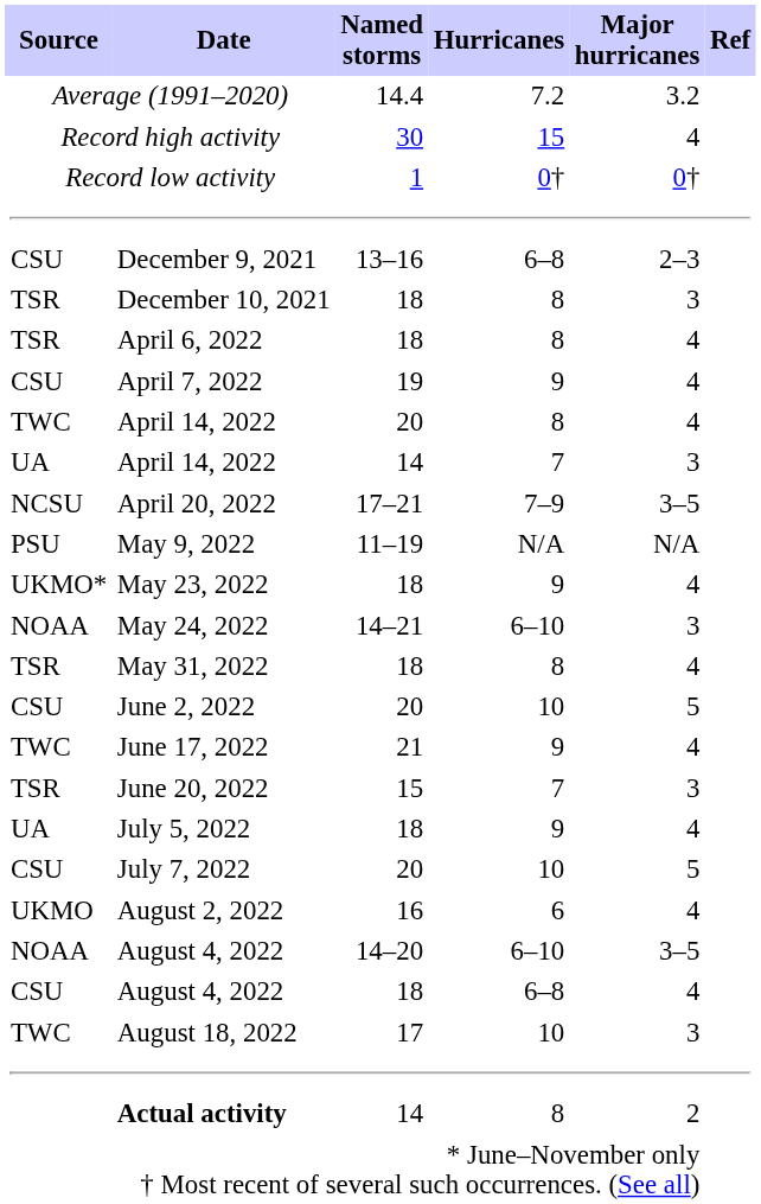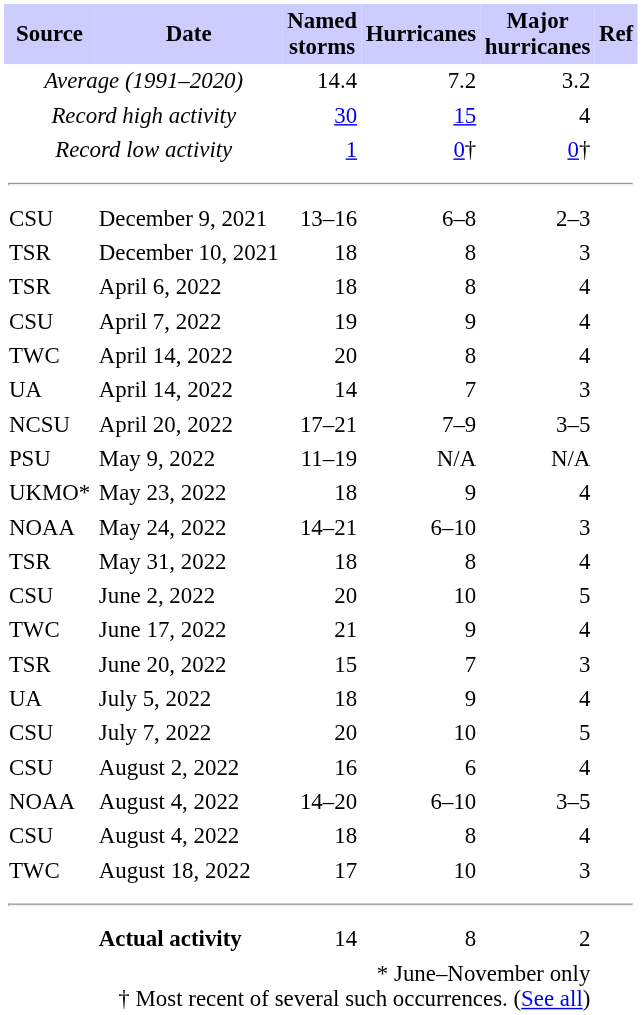August 2, 2022 | Source: UKMO -> CSU
August 4, 2022 / 18 | Hurricanes: 6–8 -> 8
